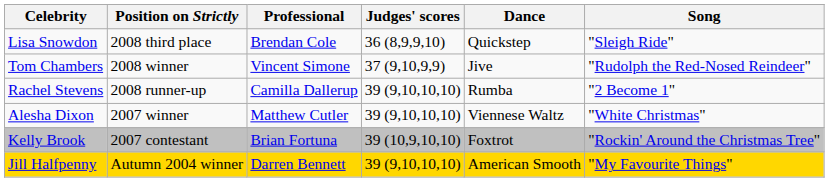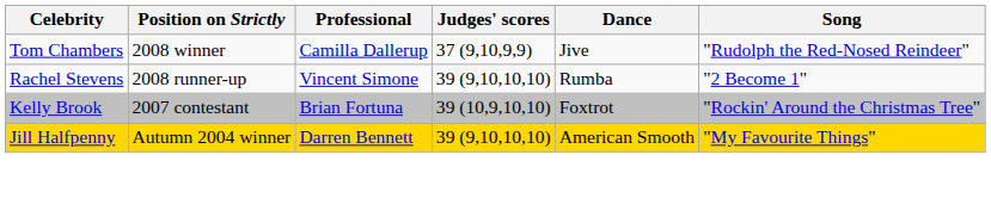- row: Lisa Snowdon | 2008 third place | Brendan Cole | 36 (8,9,9,10) | Quickstep | "Sleigh Ride"
Tom Chambers | Professional: Vincent Simone -> Camilla Dallerup
Rachel Stevens | Professional: Camilla Dallerup -> Vincent Simone
- row: Alesha Dixon | 2007 winner | Matthew Cutler | 39 (9,10,10,10) | Viennese Waltz | "White Christmas"
